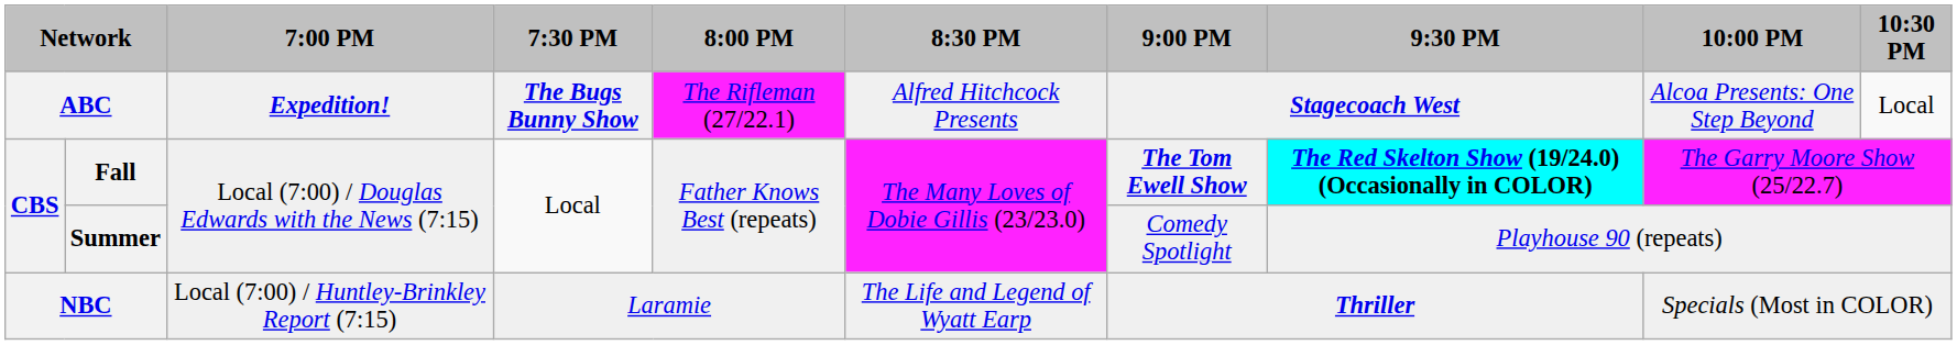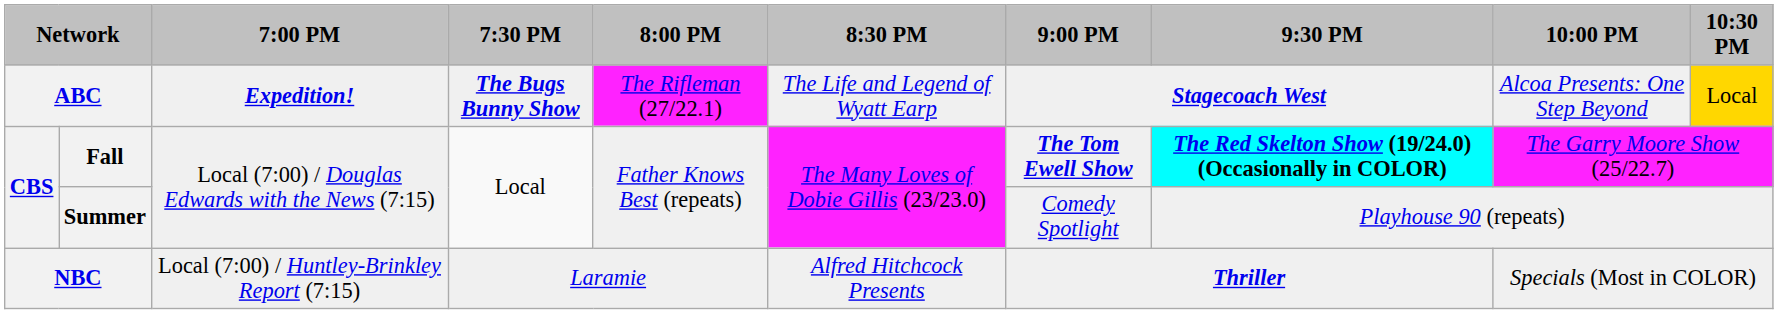ABC | 8:30 PM: Alfred Hitchcock Presents -> The Life and Legend of Wyatt Earp
ABC | 10:30 PM: no background -> gold background
NBC | 8:30 PM: The Life and Legend of Wyatt Earp -> Alfred Hitchcock Presents
